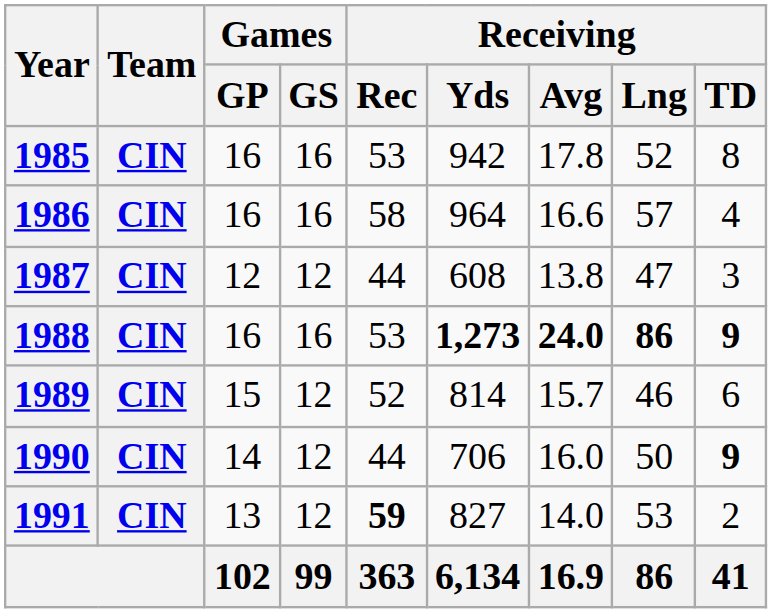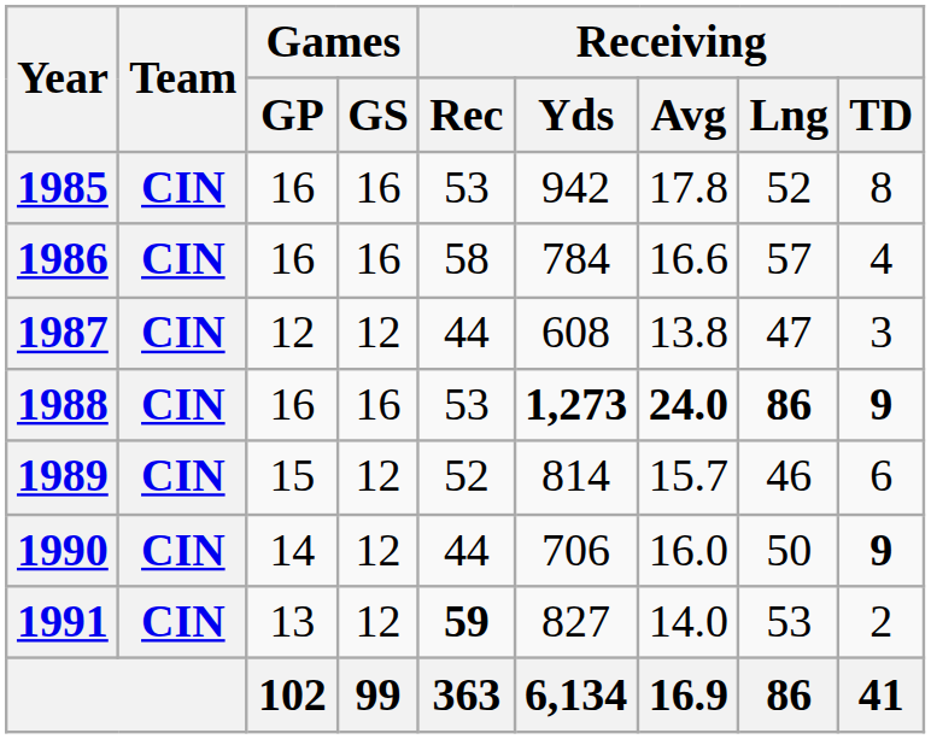1986 | Receiving / Yds: 964 -> 784
